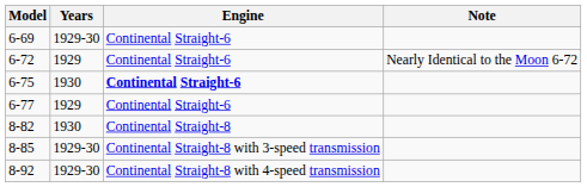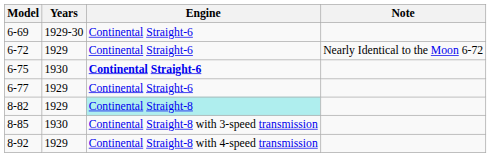8-82 | Years: 1930 -> 1929
8-82 | Engine: no background -> paleturquoise background
8-85 | Years: 1929-30 -> 1930
8-92 | Years: 1929-30 -> 1929
